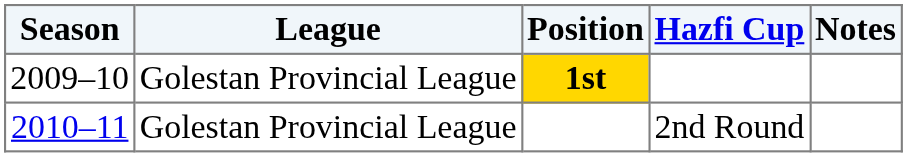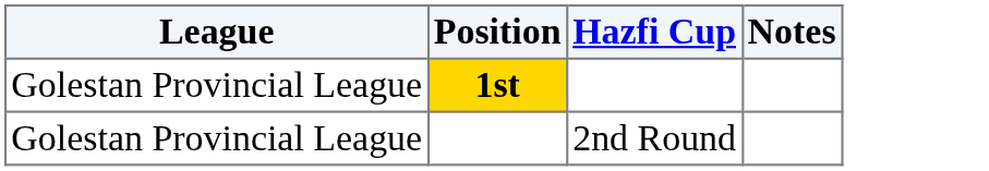- column: Season | 2009–10 | 2010–11
